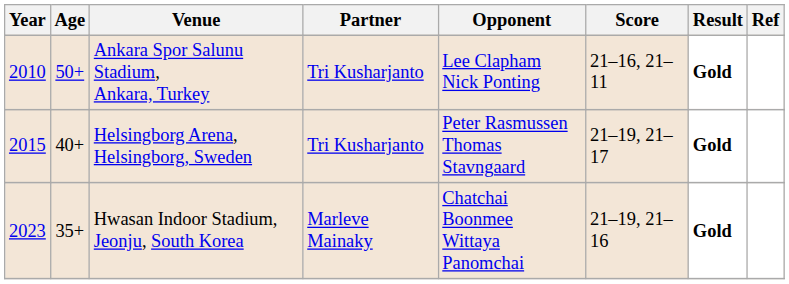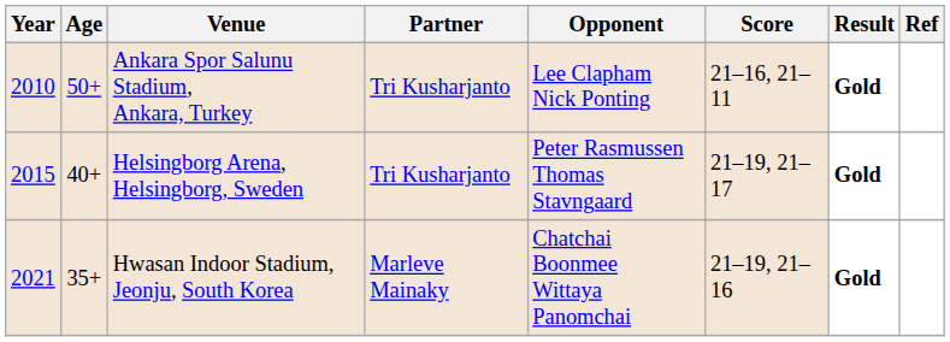Hwasan Indoor Stadium, Jeonju, South Korea | Year: 2023 -> 2021
